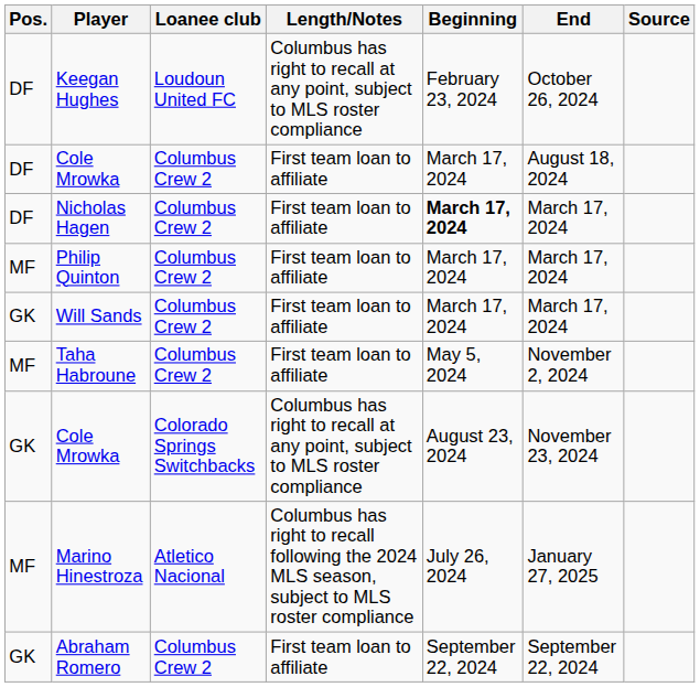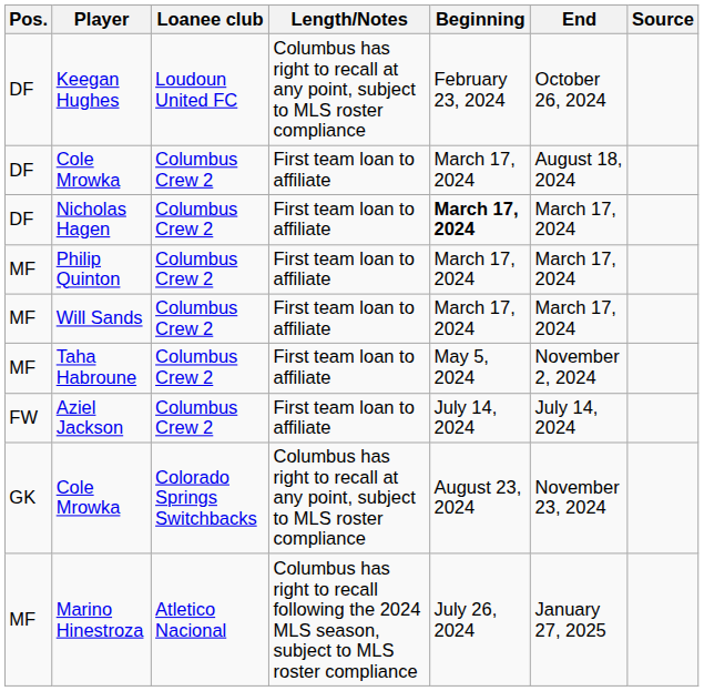Will Sands | Pos.: GK -> MF
+ row: FW | Aziel Jackson | Columbus Crew 2 | First team loan to affiliate | July 14, 2024 | July 14, 2024
- row: GK | Abraham Romero | Columbus Crew 2 | First team loan to affiliate | September 22, 2024 | September 22, 2024
